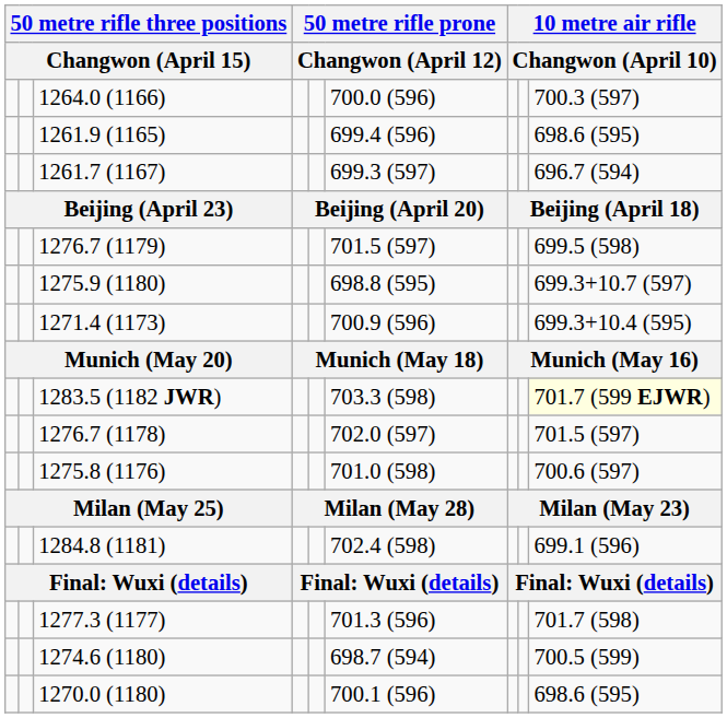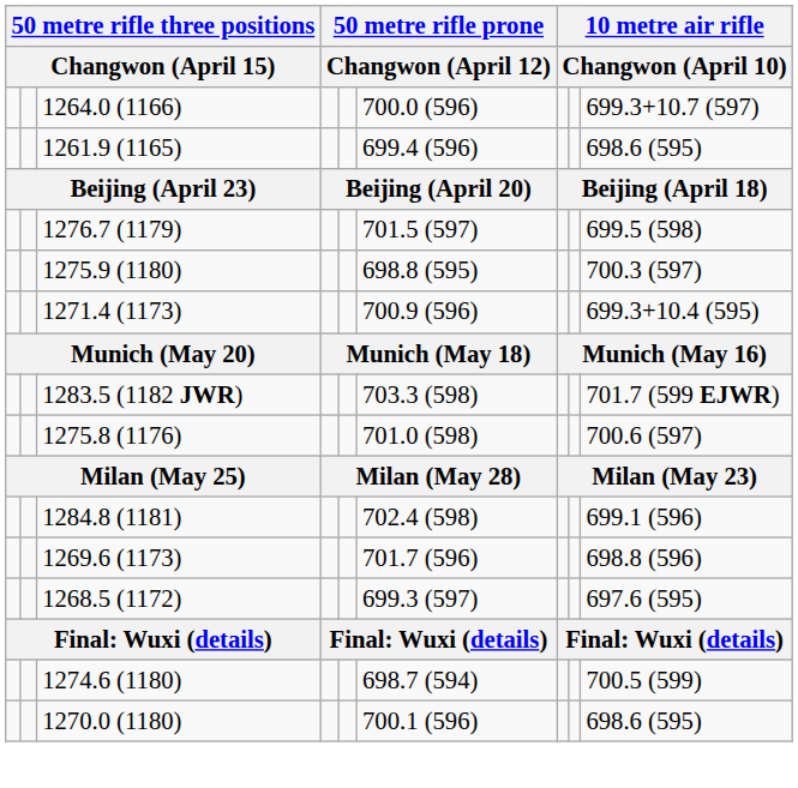1264.0 (1166) | column 9: 700.3 (597) -> 699.3+10.7 (597)
- row: 1261.7 (1167) | 699.3 (597) | 696.7 (594)
1275.9 (1180) | column 9: 699.3+10.7 (597) -> 700.3 (597)
1283.5 (1182 JWR) | column 9: lightyellow background -> no background
- row: 1276.7 (1178) | 702.0 (597) | 701.5 (597)
+ row: 1269.6 (1173) | 701.7 (596) | 698.8 (596)
+ row: 1268.5 (1172) | 699.3 (597) | 697.6 (595)
- row: 1277.3 (1177) | 701.3 (596) | 701.7 (598)
